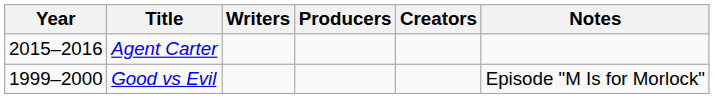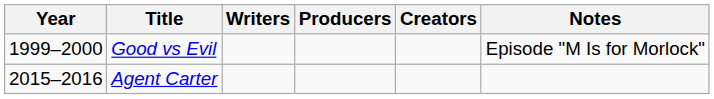rows swapped: Good vs Evil <-> Agent Carter
